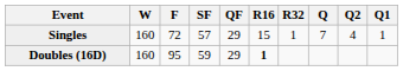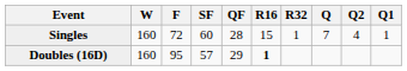Singles | SF: 57 -> 60
Singles | QF: 29 -> 28
Doubles (16D) | SF: 59 -> 57
